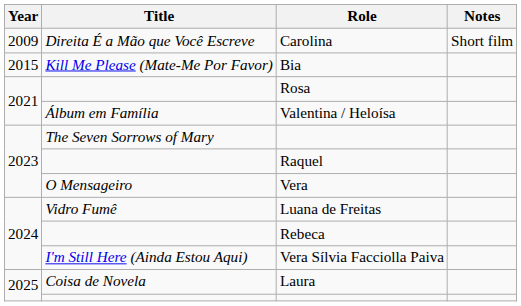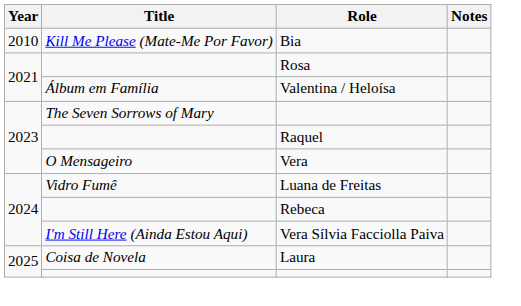- row: 2009 | Direita É a Mão que Você Escreve | Carolina | Short film
Bia | Year: 2015 -> 2010
